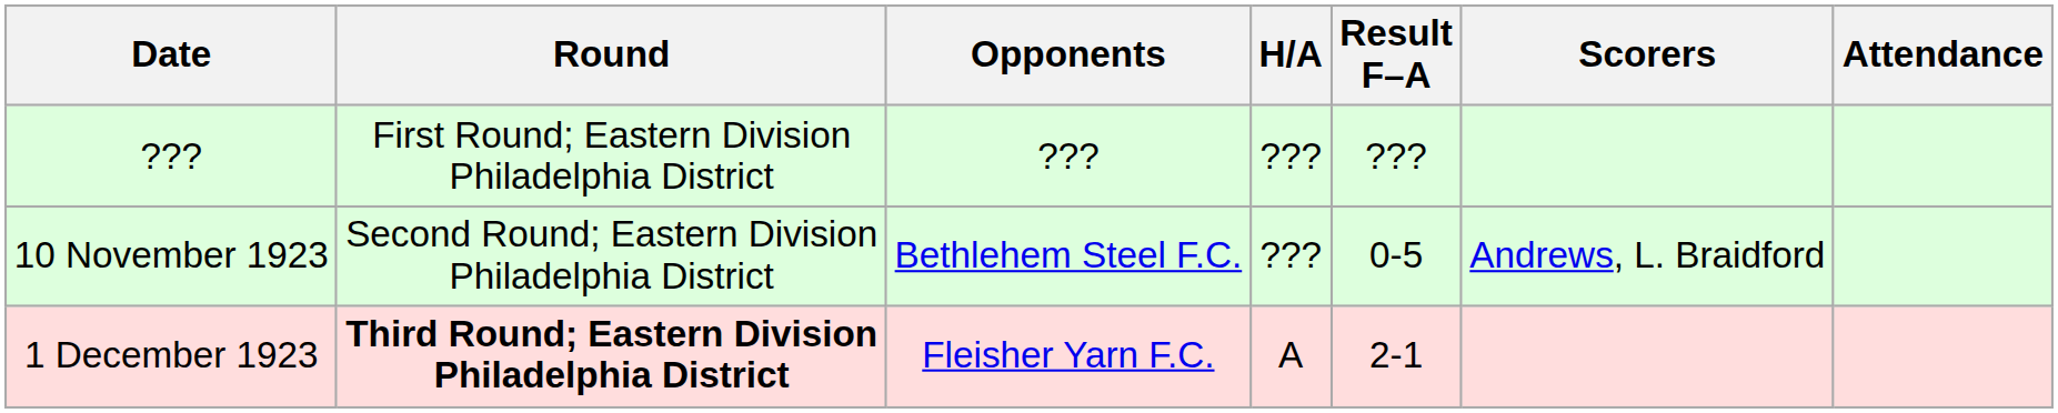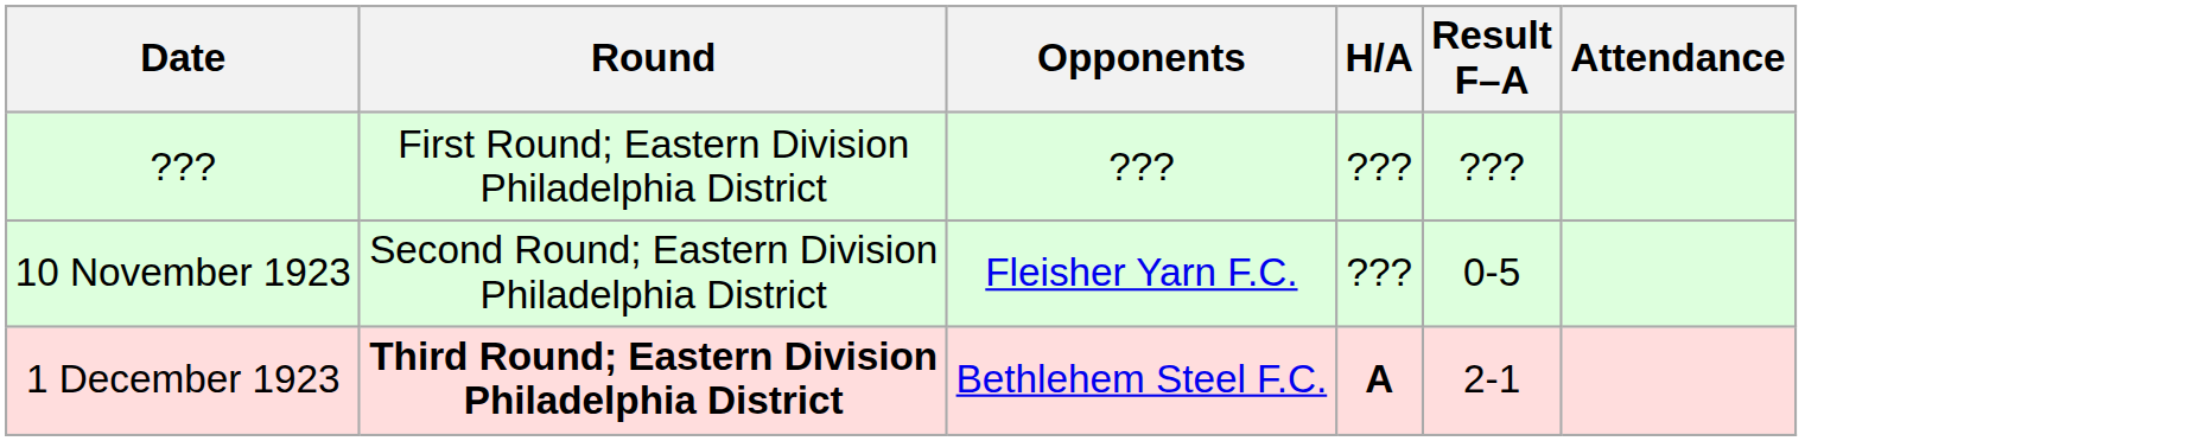- column: Scorers | Andrews, L. Braidford
10 November 1923 | Opponents: Bethlehem Steel F.C. -> Fleisher Yarn F.C.
1 December 1923 | Opponents: Fleisher Yarn F.C. -> Bethlehem Steel F.C.
1 December 1923 | H/A: normal -> bold
